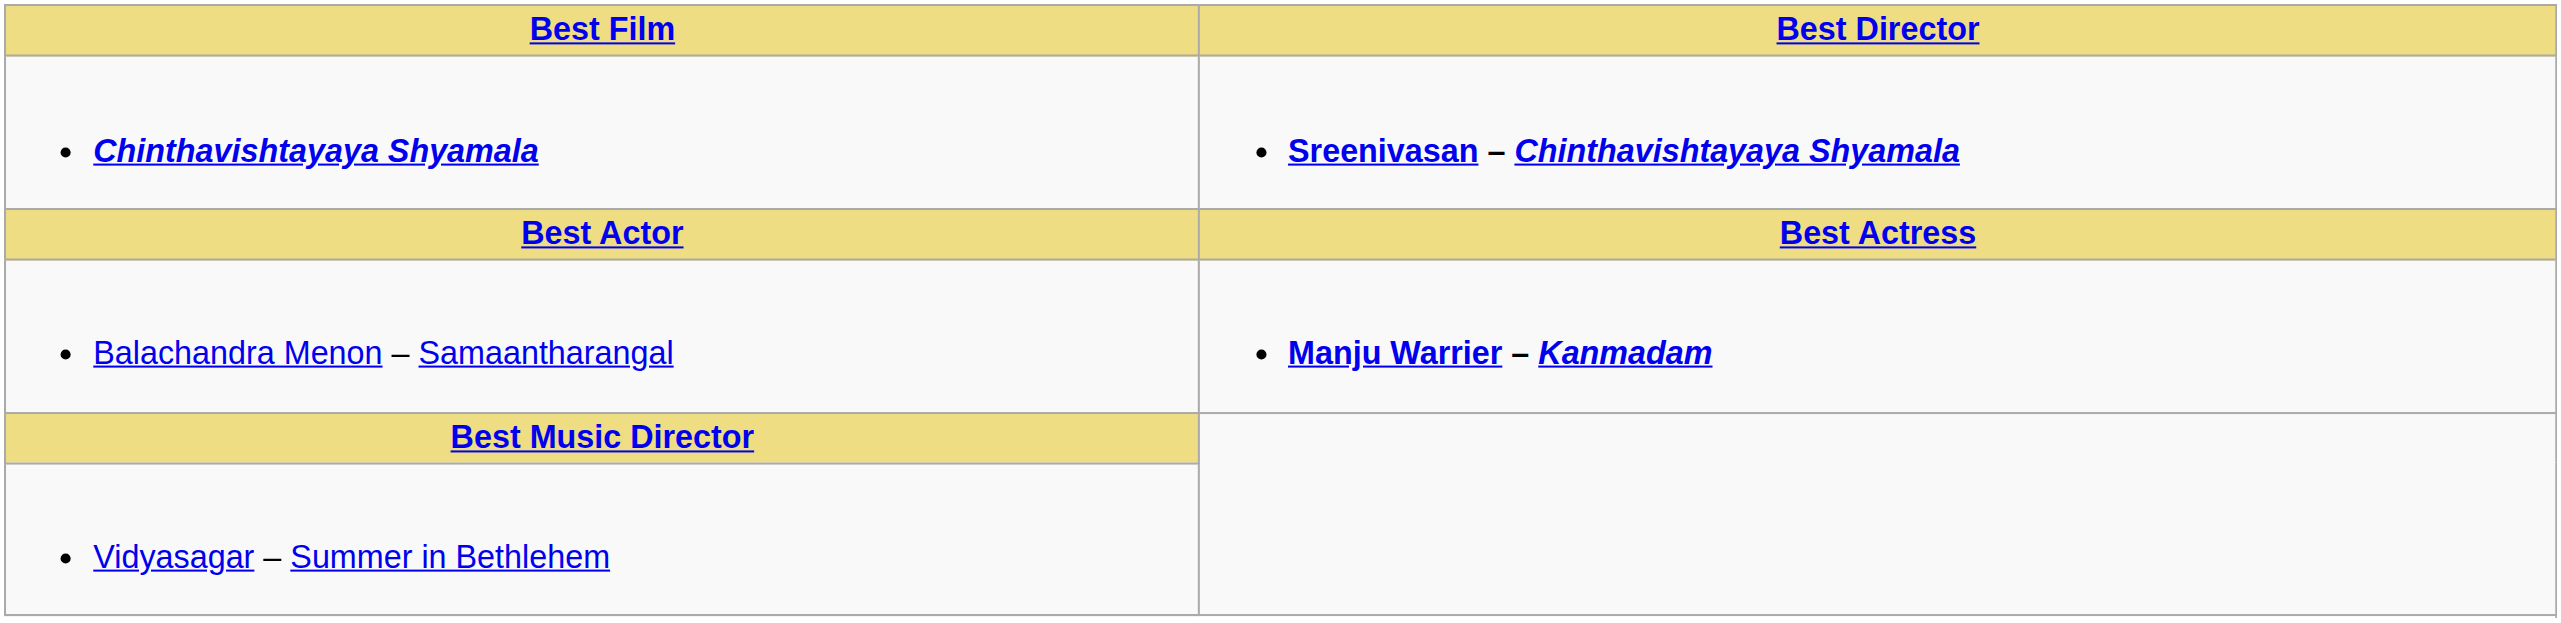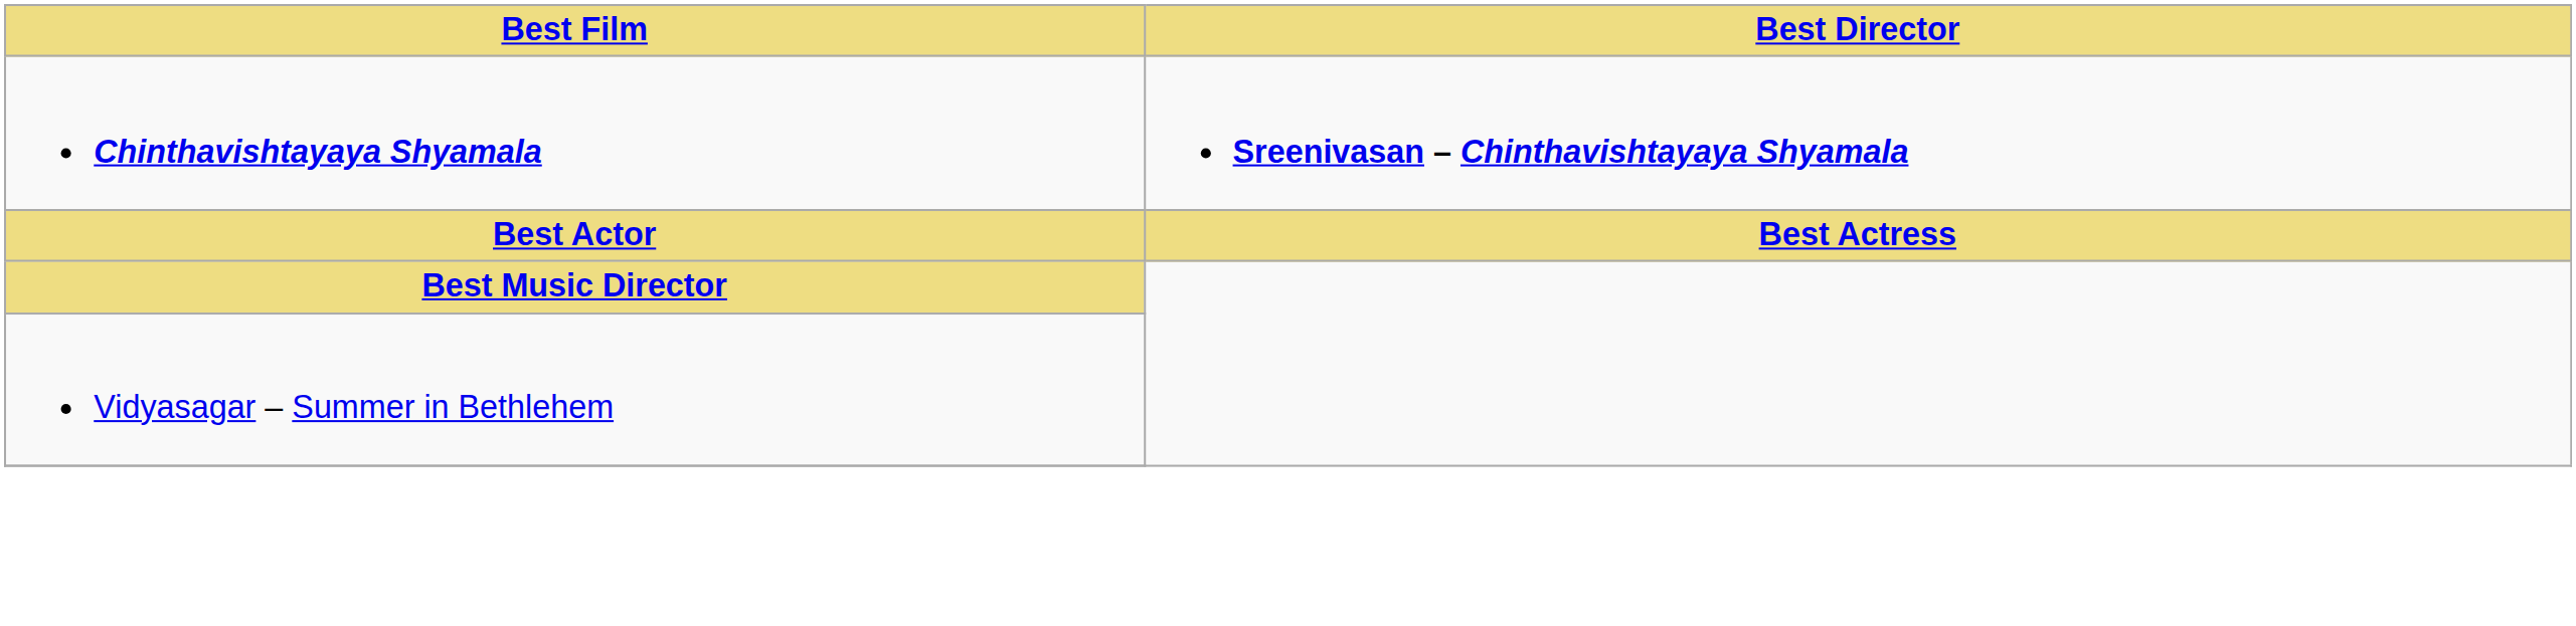- row: Balachandra Menon – Samaantharangal | Manju Warrier – Kanmadam
